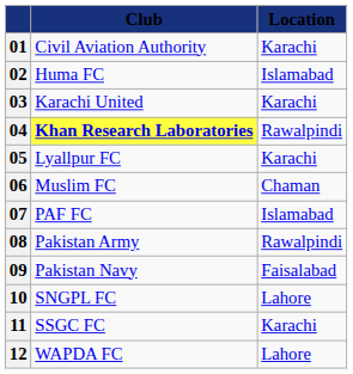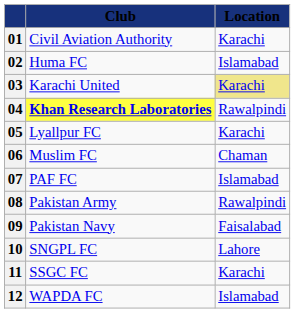03 | Location: no background -> khaki background
12 | Location: Lahore -> Islamabad
